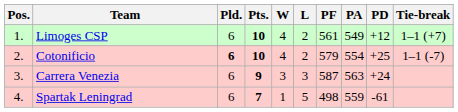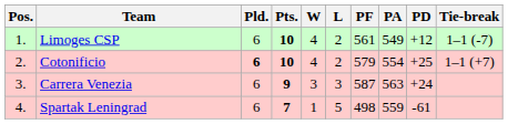Limoges CSP | Tie-break: 1–1 (+7) -> 1–1 (-7)
Cotonificio | Tie-break: 1–1 (-7) -> 1–1 (+7)
